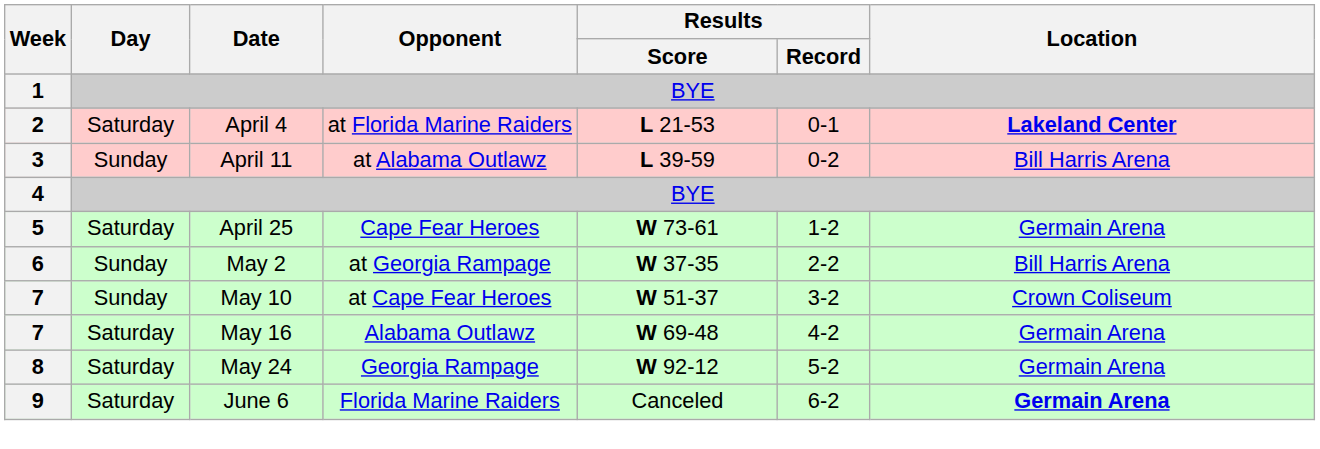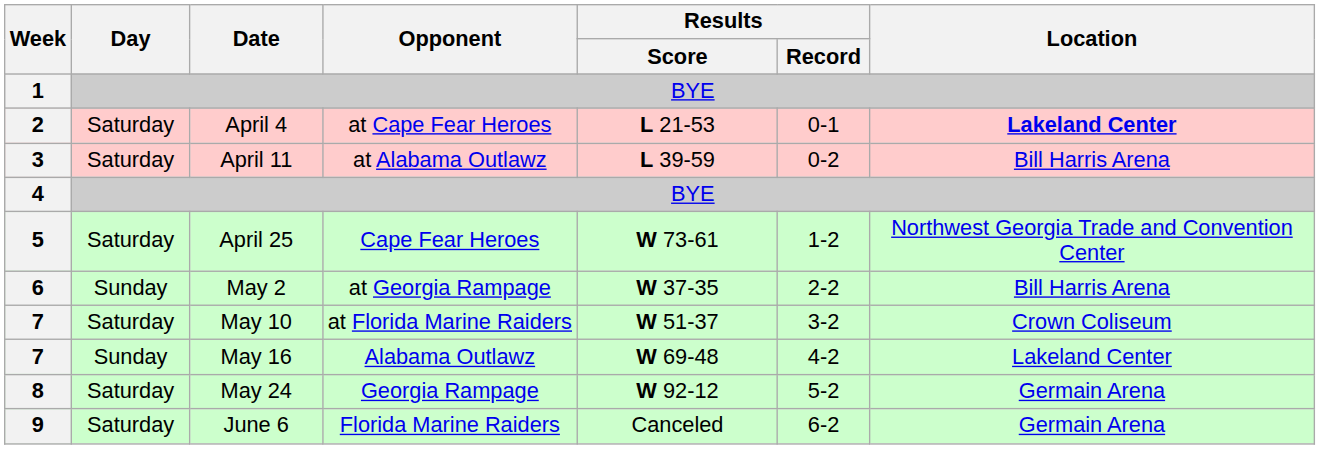2 | Opponent: at Florida Marine Raiders -> at Cape Fear Heroes
3 | Day: Sunday -> Saturday
5 | Location: Germain Arena -> Northwest Georgia Trade and Convention Center
7 / May 10 | Day: Sunday -> Saturday
7 / May 10 | Opponent: at Cape Fear Heroes -> at Florida Marine Raiders
7 / May 16 | Day: Saturday -> Sunday
7 / May 16 | Location: Germain Arena -> Lakeland Center
9 | Location: bold -> normal
